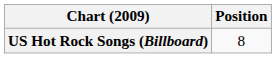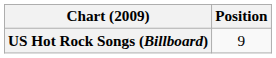US Hot Rock Songs (Billboard) | Position: 8 -> 9
